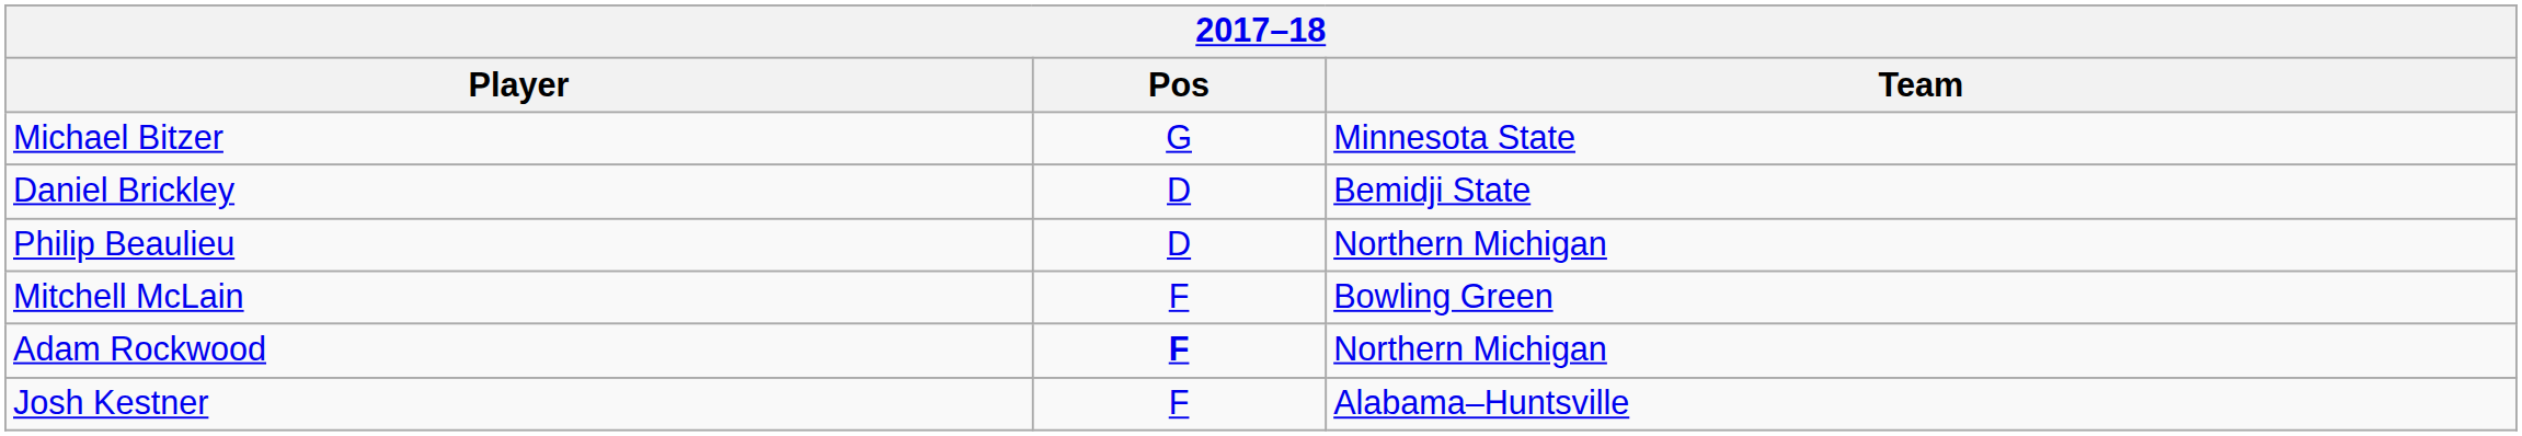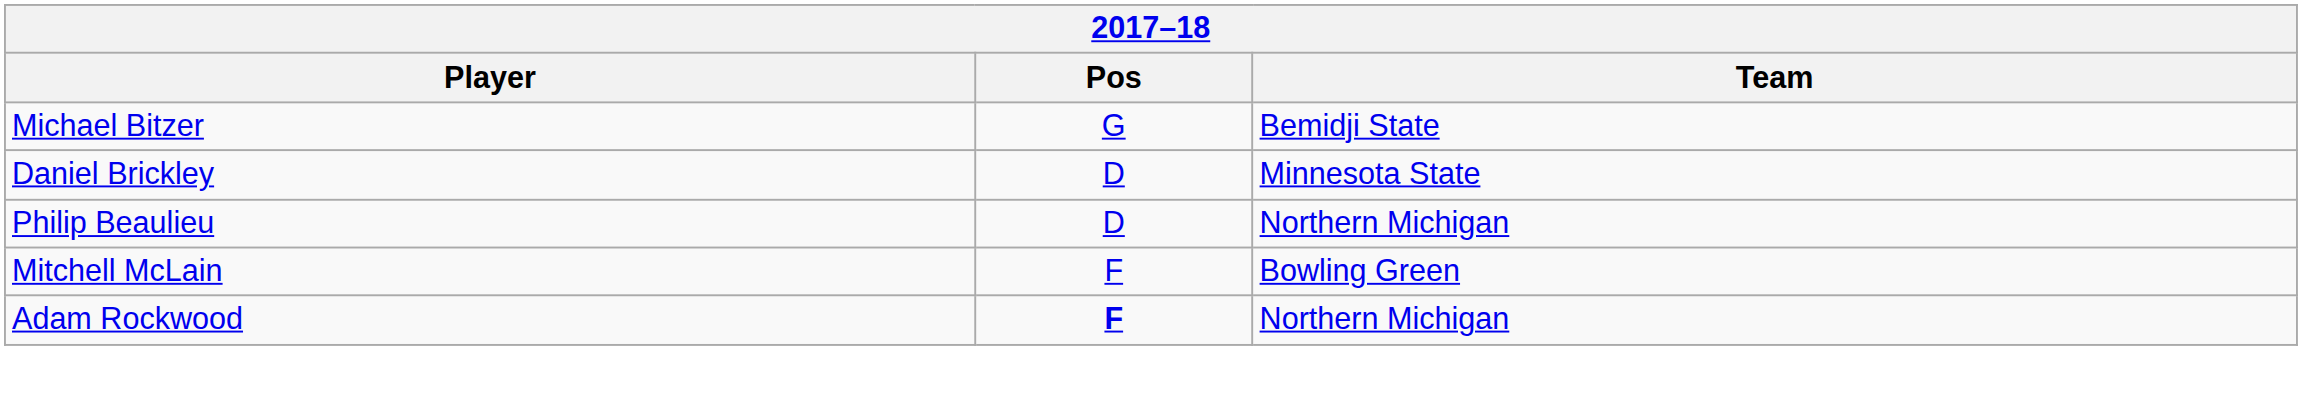Michael Bitzer | Team: Minnesota State -> Bemidji State
Daniel Brickley | Team: Bemidji State -> Minnesota State
- row: Josh Kestner | F | Alabama–Huntsville
